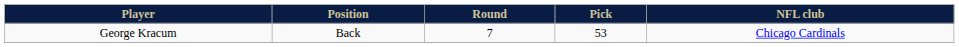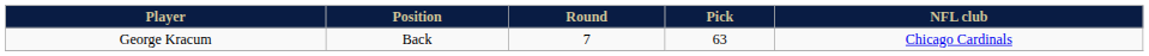George Kracum | Pick: 53 -> 63
